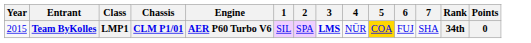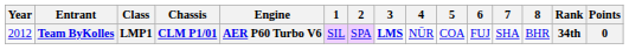+ column: 8 | BHR
Team ByKolles | Year: 2015 -> 2012
Team ByKolles | 5: gold background -> no background
